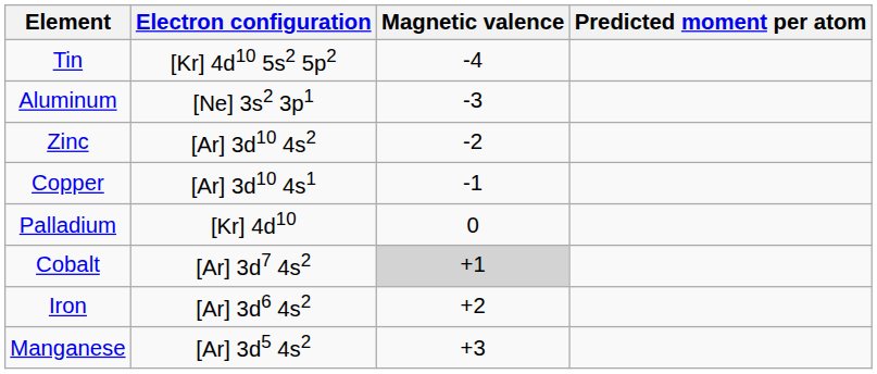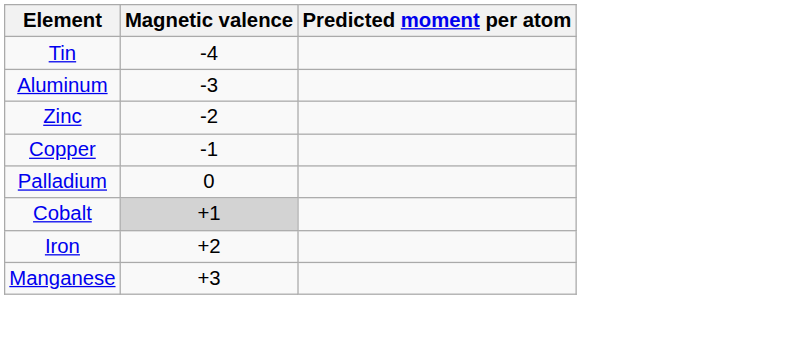- column: Electron configuration | [Kr] 4d10 5s2 5p2 | [Ne] 3s2 3p1 | [Ar] 3d10 4s2 | [Ar] 3d10 4s1 | [Kr] 4d10 | [Ar] 3d7 4s2 | [Ar] 3d6 4s2 | [Ar] 3d5 4s2
